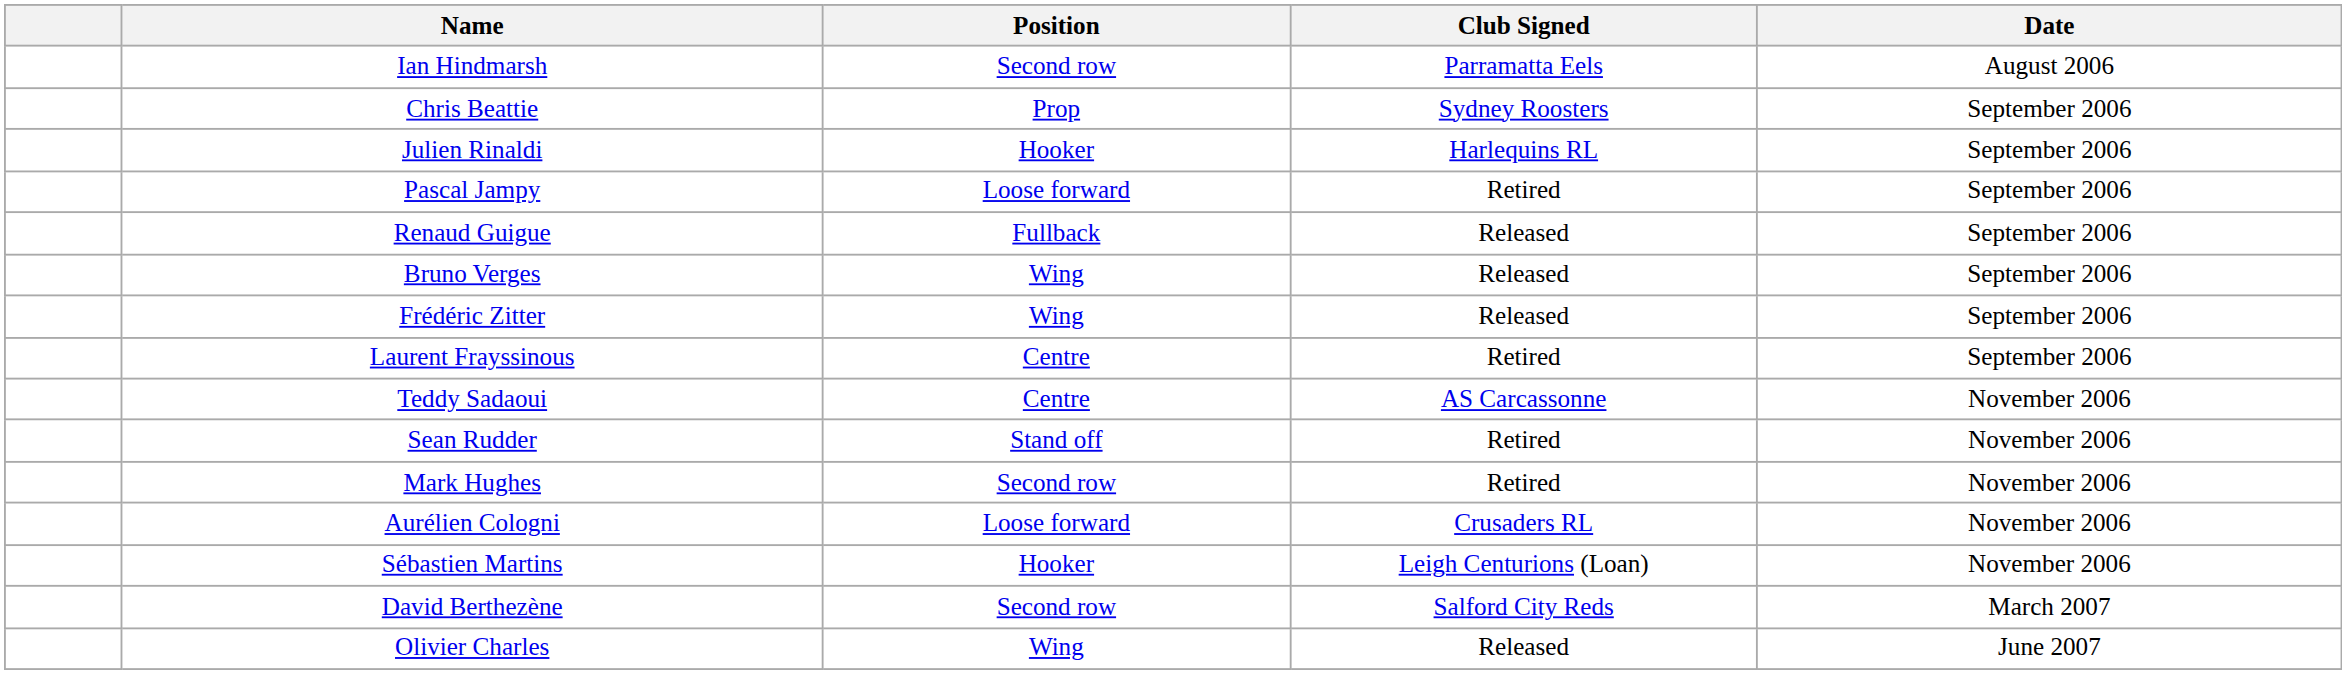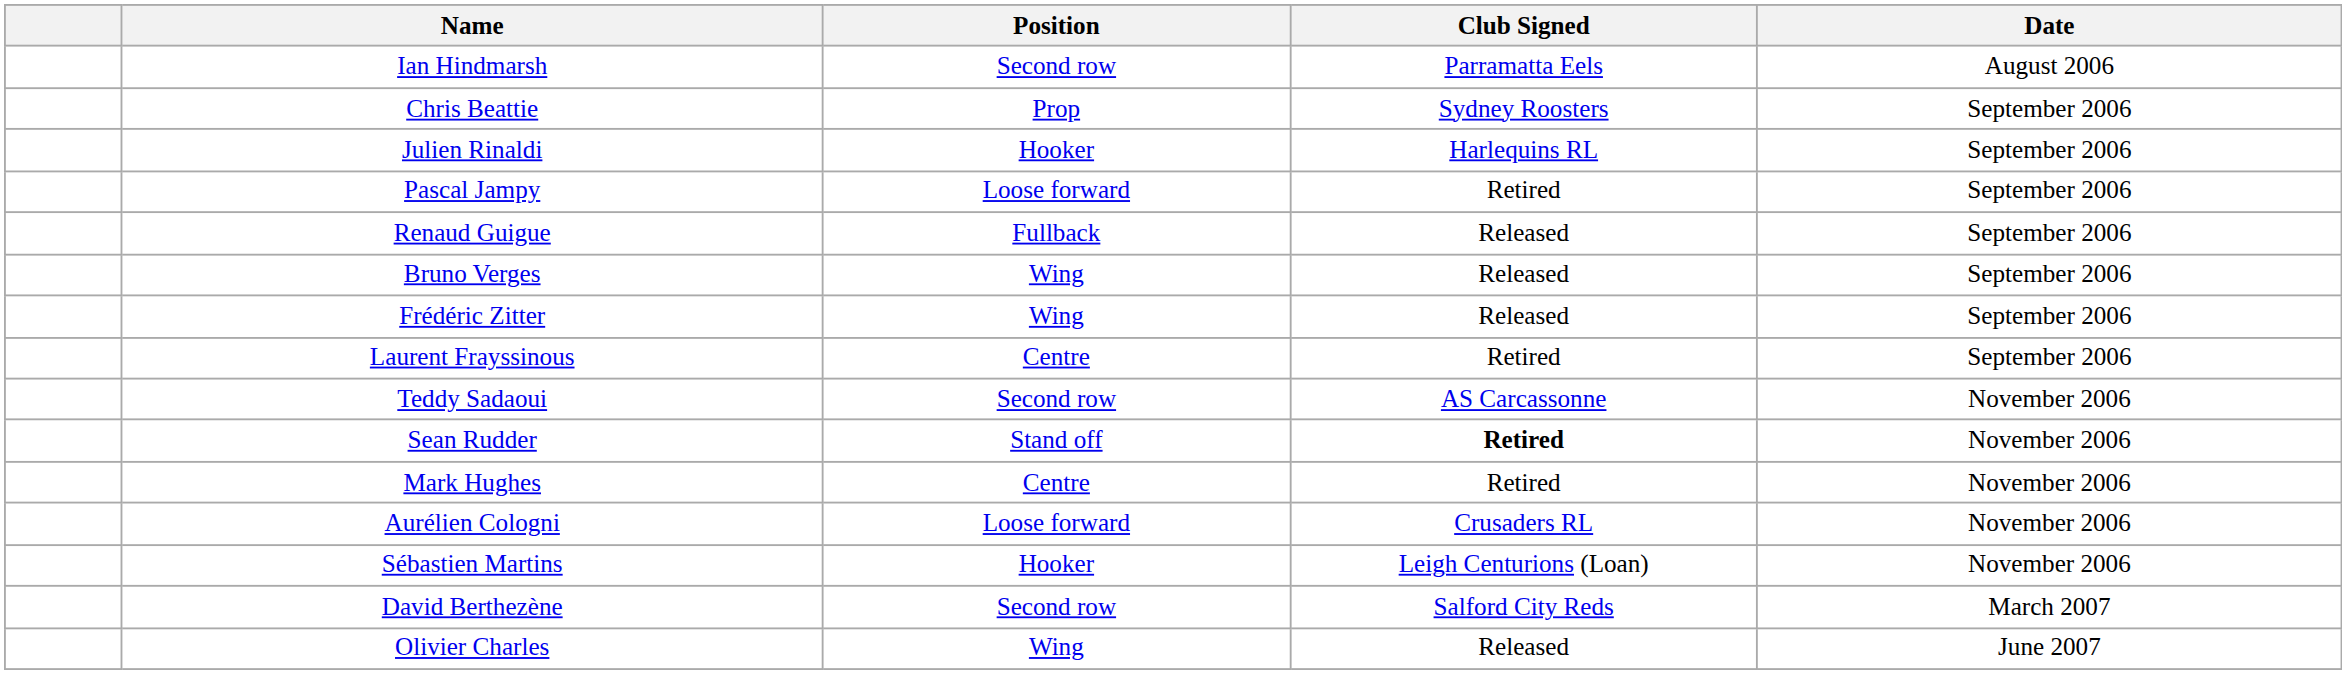Teddy Sadaoui | Position: Centre -> Second row
Sean Rudder | Club Signed: normal -> bold
Mark Hughes | Position: Second row -> Centre
